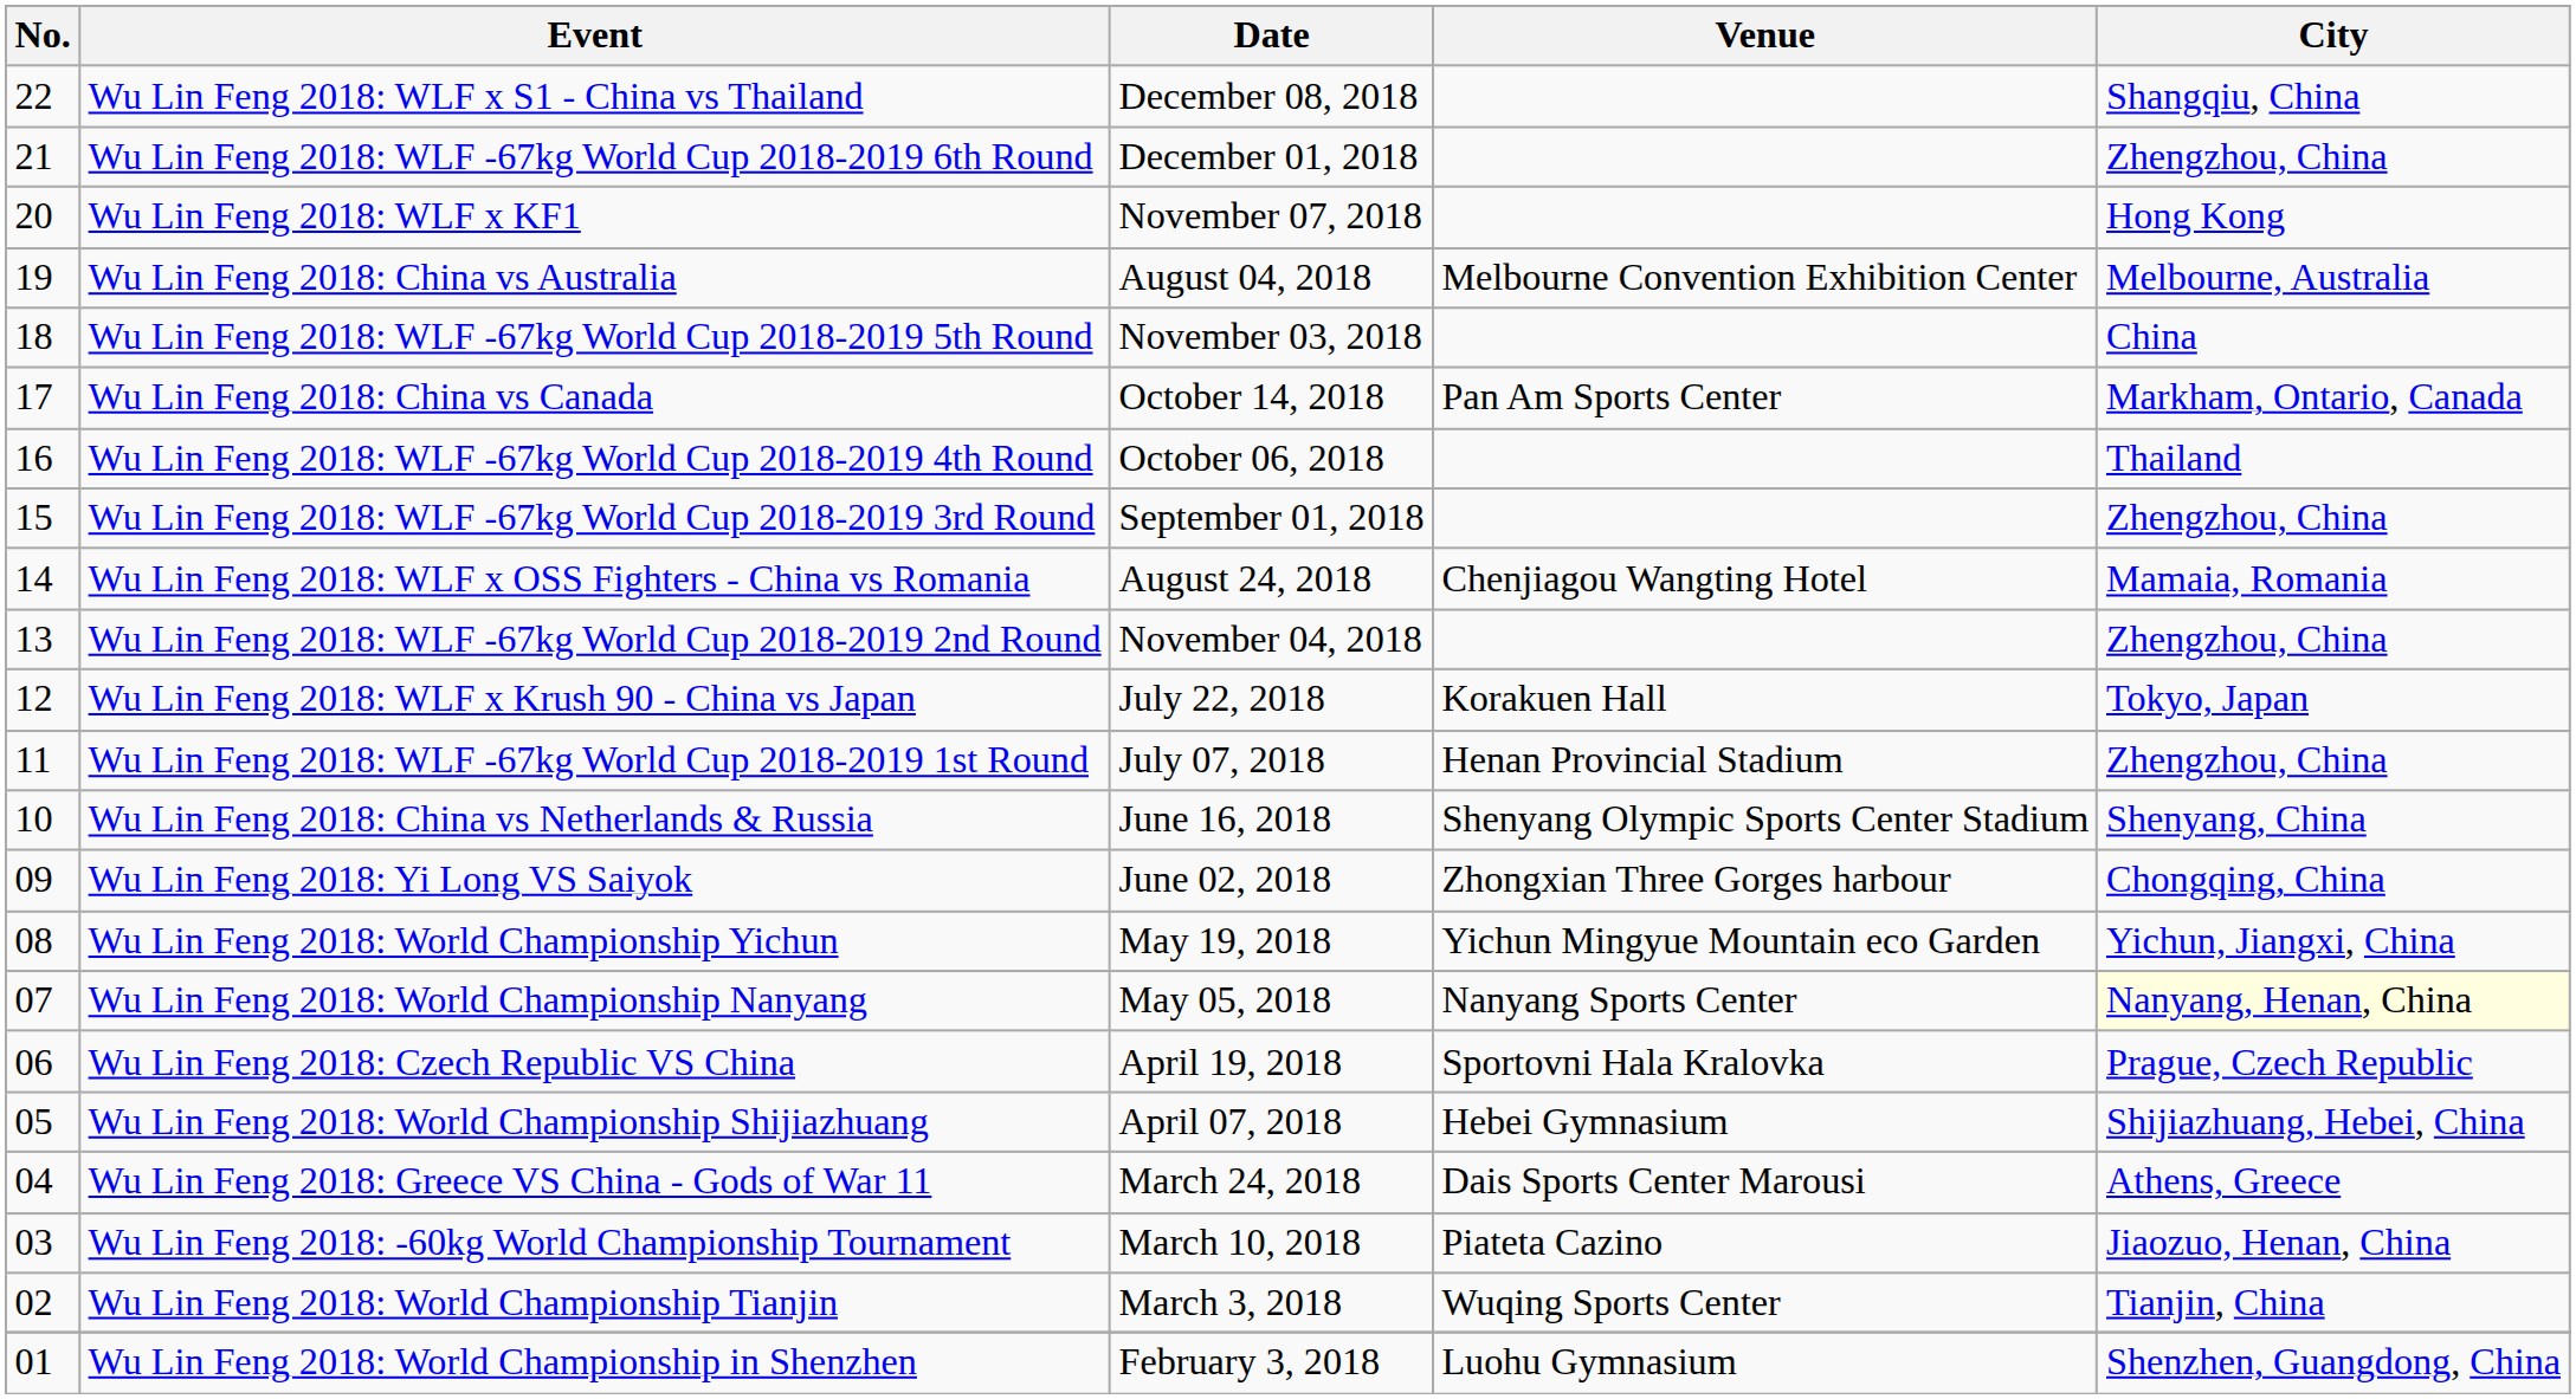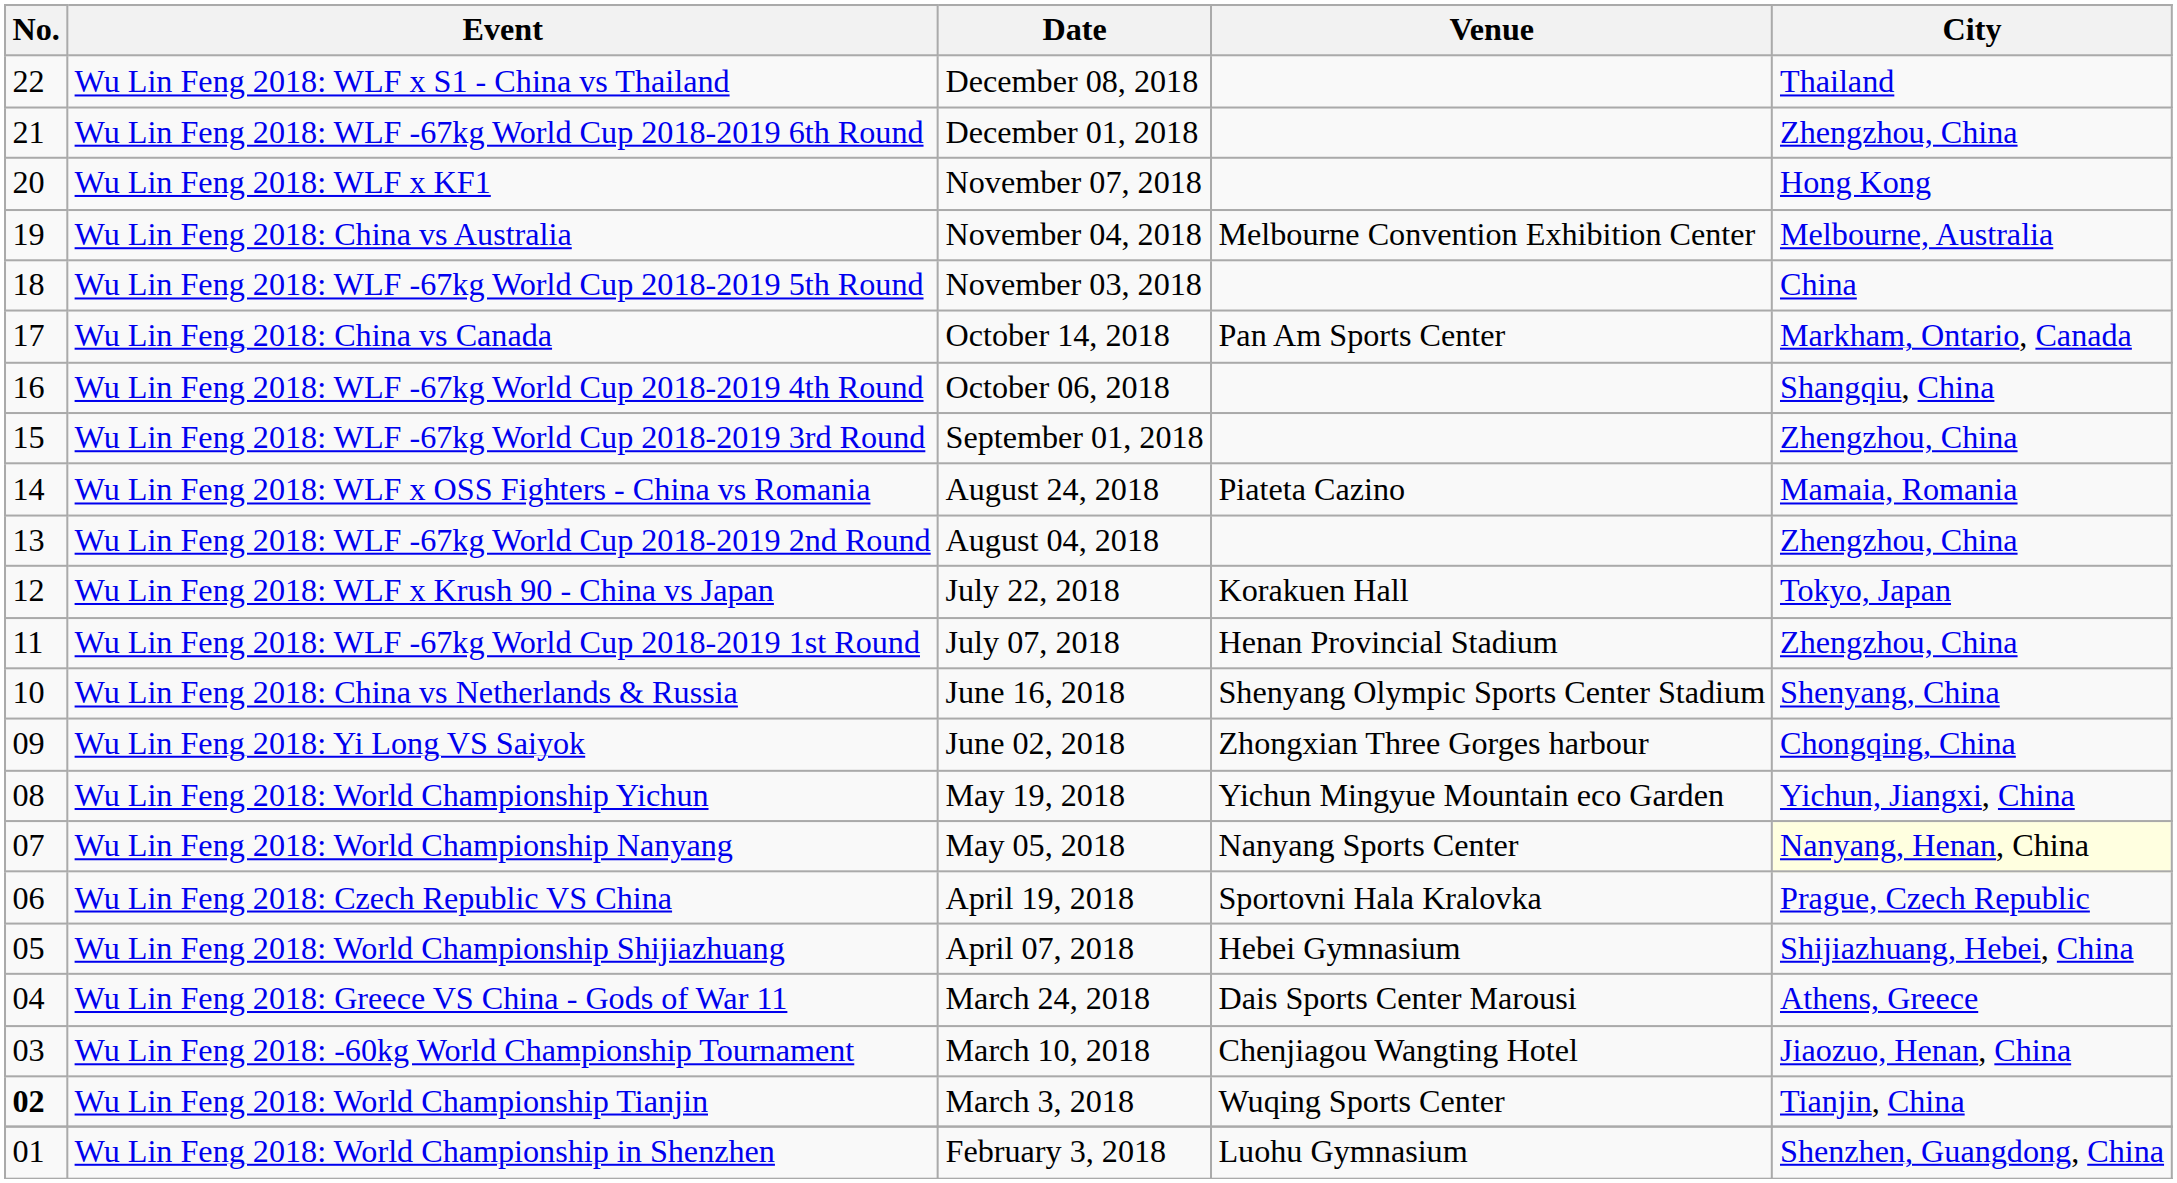Wu Lin Feng 2018: WLF x S1 - China vs Thailand | City: Shangqiu, China -> Thailand
Wu Lin Feng 2018: China vs Australia | Date: August 04, 2018 -> November 04, 2018
Wu Lin Feng 2018: WLF -67kg World Cup 2018-2019 4th Round | City: Thailand -> Shangqiu, China
Wu Lin Feng 2018: WLF x OSS Fighters - China vs Romania | Venue: Chenjiagou Wangting Hotel -> Piateta Cazino
Wu Lin Feng 2018: WLF -67kg World Cup 2018-2019 2nd Round | Date: November 04, 2018 -> August 04, 2018
Wu Lin Feng 2018: -60kg World Championship Tournament | Venue: Piateta Cazino -> Chenjiagou Wangting Hotel
Wu Lin Feng 2018: World Championship Tianjin | No.: normal -> bold
